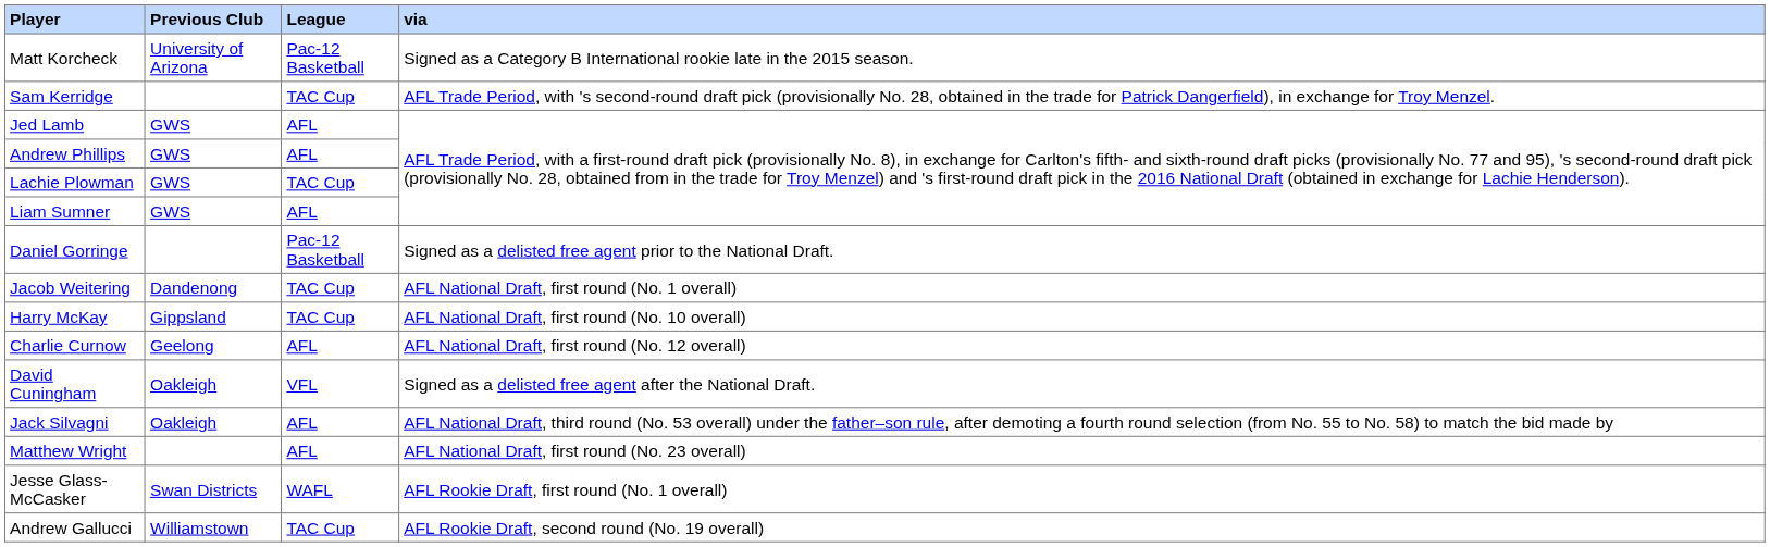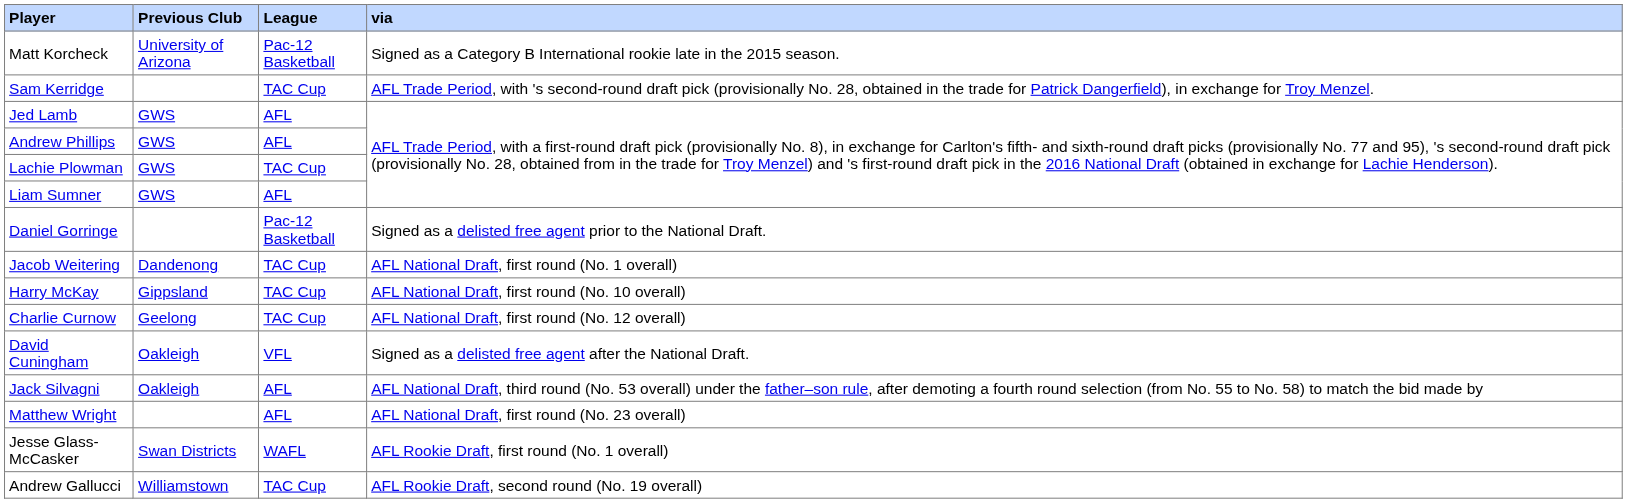Charlie Curnow | League: AFL -> TAC Cup
